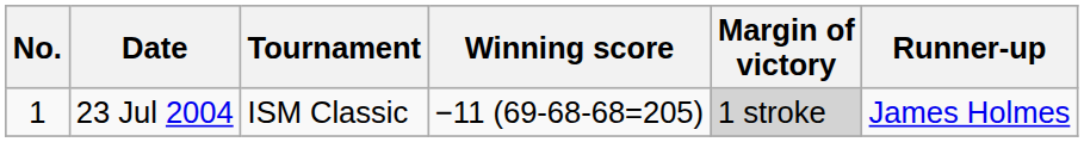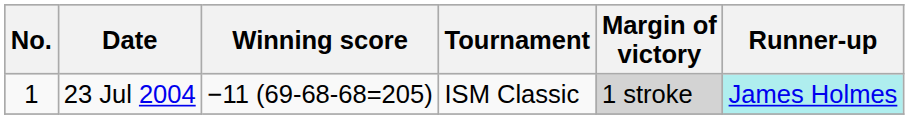columns swapped: Tournament <-> Winning score
23 Jul 2004 | Runner-up: no background -> paleturquoise background
